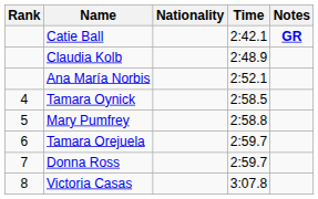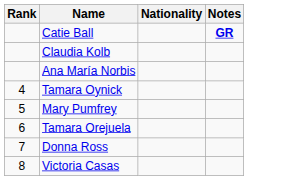- column: Time | 2:42.1 | 2:48.9 | 2:52.1 | 2:58.5 | 2:58.8 | 2:59.7 | 2:59.7 | 3:07.8
